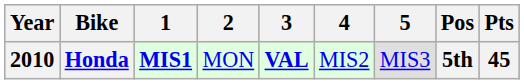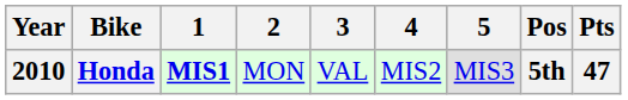Honda | 3: bold -> normal
Honda | Pts: 45 -> 47
